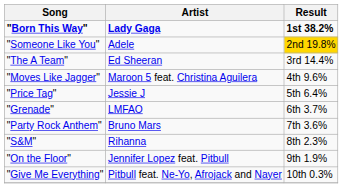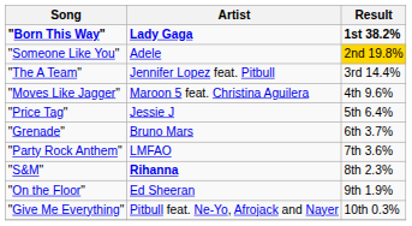"The A Team" | Artist: Ed Sheeran -> Jennifer Lopez feat. Pitbull
"Grenade" | Artist: LMFAO -> Bruno Mars
"Party Rock Anthem" | Artist: Bruno Mars -> LMFAO
"S&M" | Artist: normal -> bold
"On the Floor" | Artist: Jennifer Lopez feat. Pitbull -> Ed Sheeran
